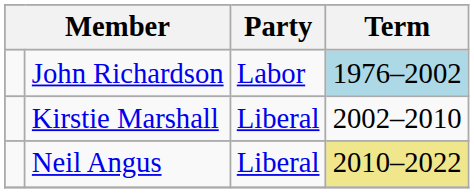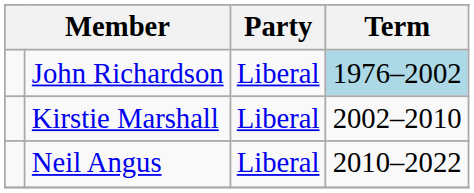John Richardson | Party: Labor -> Liberal
Neil Angus | Term: khaki background -> no background
